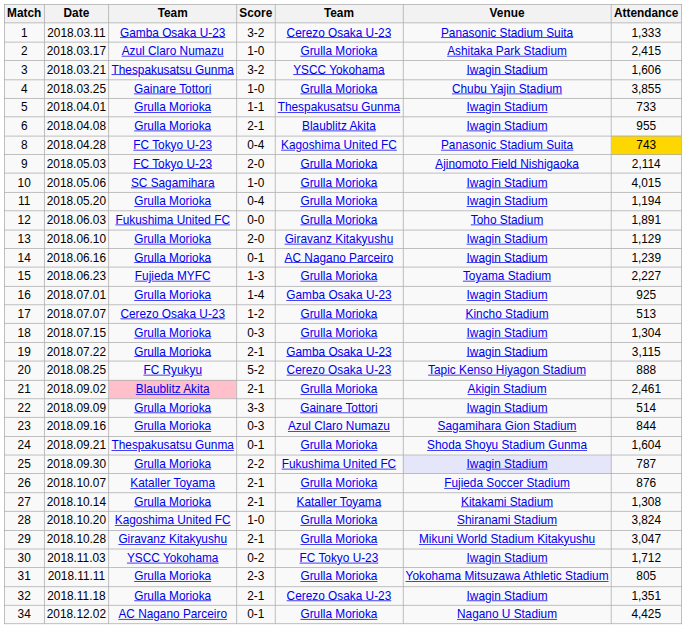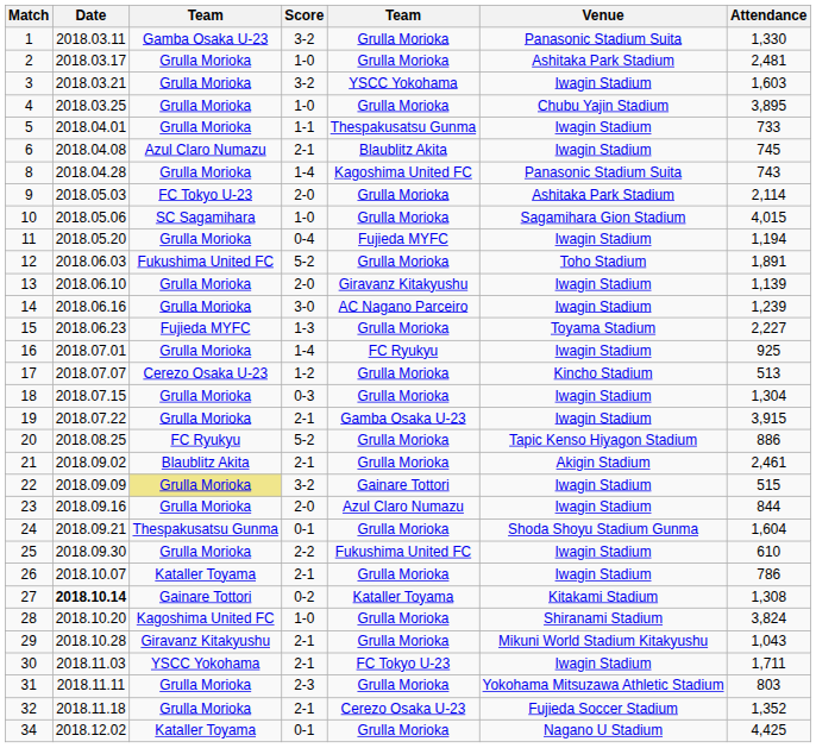1 | column 5: Cerezo Osaka U-23 -> Grulla Morioka
1 | Attendance: 1,333 -> 1,330
2 | column 3: Azul Claro Numazu -> Grulla Morioka
2 | Attendance: 2,415 -> 2,481
3 | column 3: Thespakusatsu Gunma -> Grulla Morioka
3 | Attendance: 1,606 -> 1,603
4 | column 3: Gainare Tottori -> Grulla Morioka
4 | Attendance: 3,855 -> 3,895
6 | column 3: Grulla Morioka -> Azul Claro Numazu
6 | Attendance: 955 -> 745
8 | column 3: FC Tokyo U-23 -> Grulla Morioka
8 | Score: 0-4 -> 1-4
8 | Attendance: gold background -> no background
9 | Venue: Ajinomoto Field Nishigaoka -> Ashitaka Park Stadium
10 | Venue: Iwagin Stadium -> Sagamihara Gion Stadium
11 | column 5: Grulla Morioka -> Fujieda MYFC
12 | Score: 0-0 -> 5-2
13 | Attendance: 1,129 -> 1,139
14 | Score: 0-1 -> 3-0
16 | column 5: Gamba Osaka U-23 -> FC Ryukyu
19 | Attendance: 3,115 -> 3,915
20 | column 5: Cerezo Osaka U-23 -> Grulla Morioka
20 | Attendance: 888 -> 886
21 | column 3: pink background -> no background
22 | column 3: no background -> khaki background
22 | Score: 3-3 -> 3-2
22 | Attendance: 514 -> 515
23 | Score: 0-3 -> 2-0
23 | Venue: Sagamihara Gion Stadium -> Iwagin Stadium
25 | Venue: lavender background -> no background
25 | Attendance: 787 -> 610
26 | Venue: Fujieda Soccer Stadium -> Iwagin Stadium
26 | Attendance: 876 -> 786
27 | Date: normal -> bold
27 | column 3: Grulla Morioka -> Gainare Tottori
27 | Score: 2-1 -> 0-2
29 | Attendance: 3,047 -> 1,043
30 | Score: 0-2 -> 2-1
30 | Attendance: 1,712 -> 1,711
31 | Attendance: 805 -> 803
32 | Venue: Iwagin Stadium -> Fujieda Soccer Stadium
32 | Attendance: 1,351 -> 1,352
34 | column 3: AC Nagano Parceiro -> Kataller Toyama
